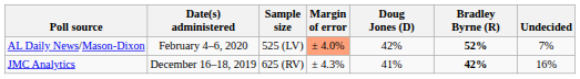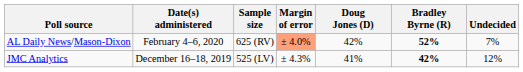AL Daily News/Mason-Dixon | Sample size: 525 (LV) -> 625 (RV)
JMC Analytics | Sample size: 625 (RV) -> 525 (LV)
JMC Analytics | Undecided: 16% -> 12%
